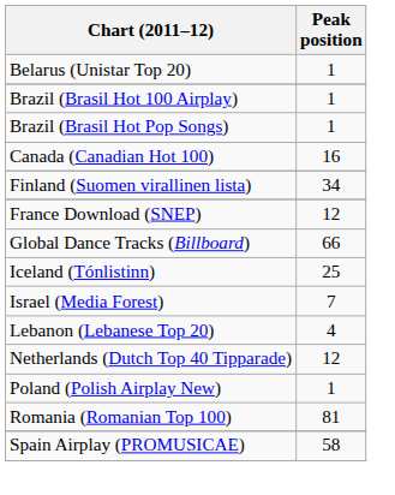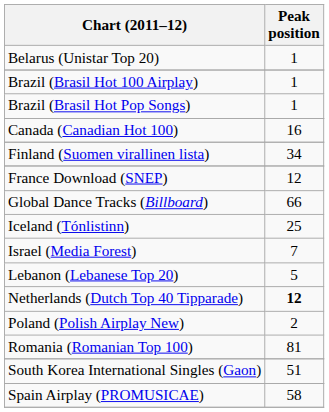Lebanon (Lebanese Top 20) | Peak position: 4 -> 5
Netherlands (Dutch Top 40 Tipparade) | Peak position: normal -> bold
Poland (Polish Airplay New) | Peak position: 1 -> 2
+ row: South Korea International Singles (Gaon) | 51
